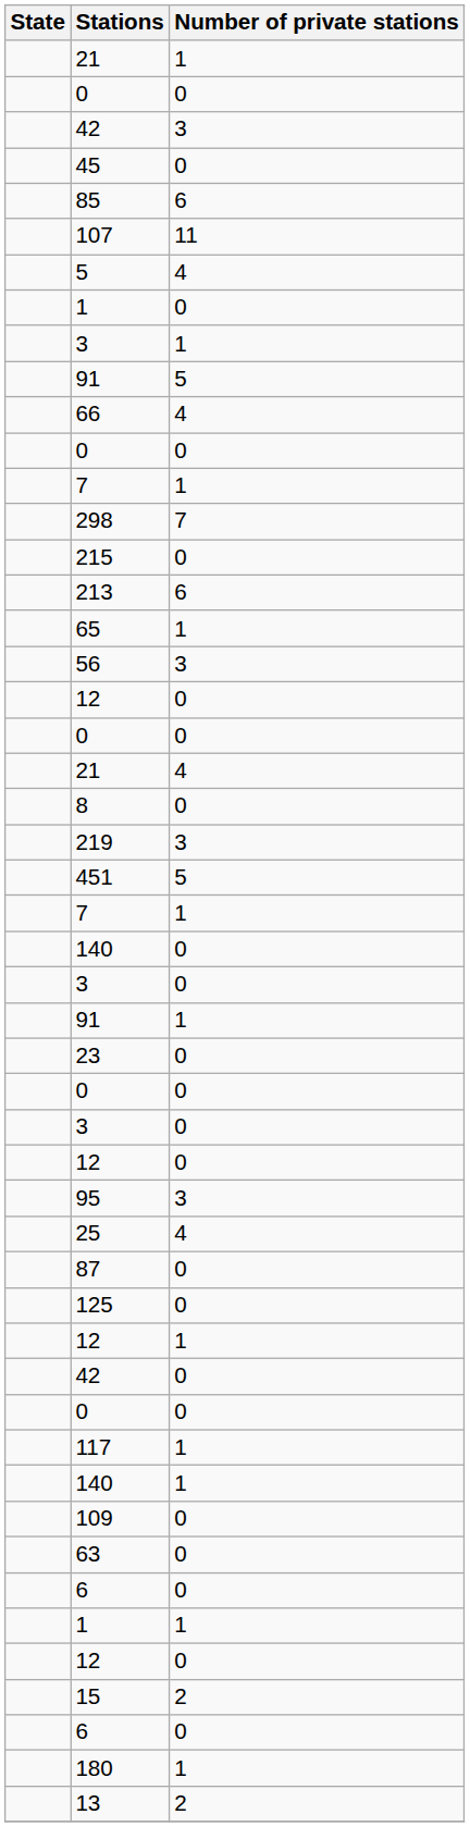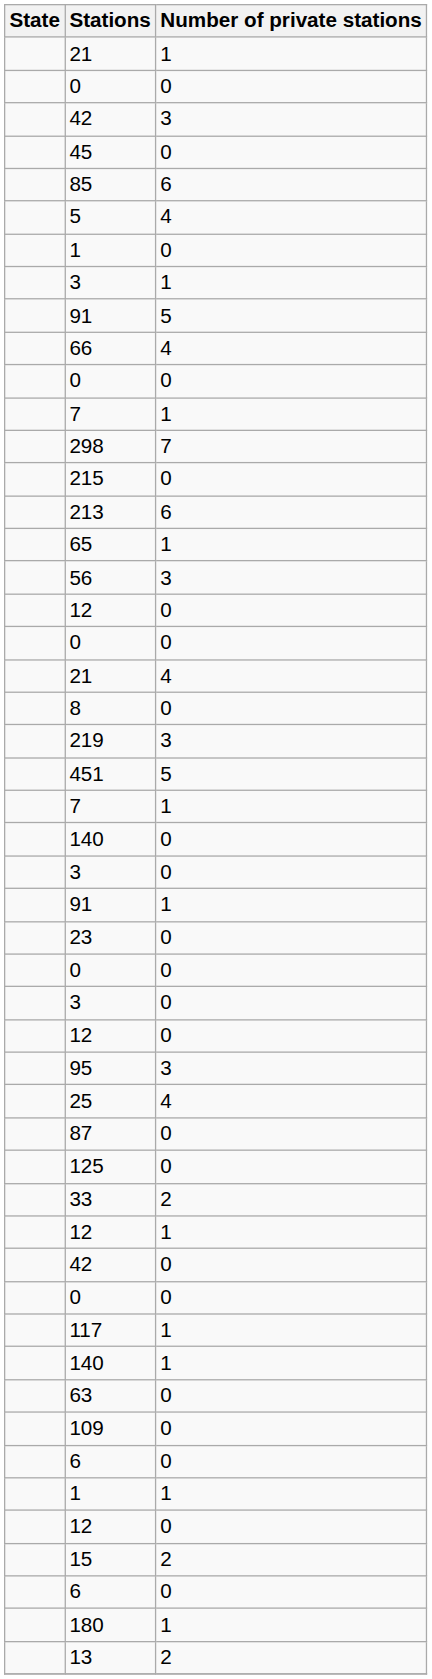- row: 107 | 11
+ row: 33 | 2
rows swapped: 63 <-> 109
